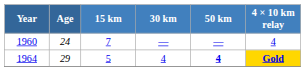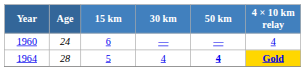1960 | 15 km: 7 -> 6
1964 | Age: 29 -> 28
